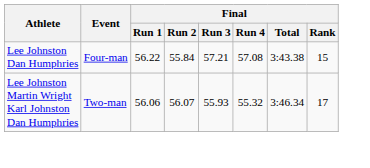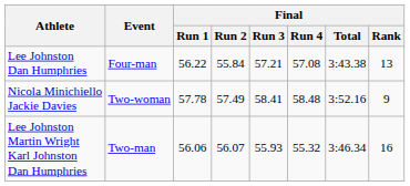Lee Johnston Dan Humphries | Final / Rank: 15 -> 13
+ row: Nicola Minichiello Jackie Davies | Two-woman | 57.78 | 57.49 | 58.41 | 58.48 | 3:52.16 | 9
Lee Johnston Martin Wright Karl Johnston Dan Humphries | Final / Rank: 17 -> 16
